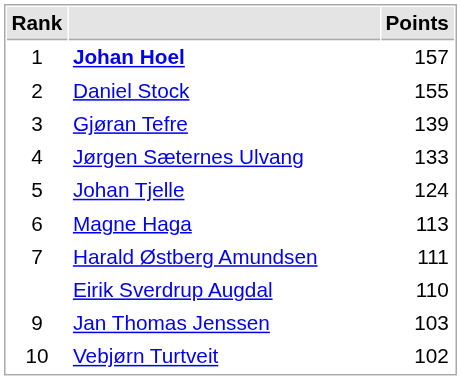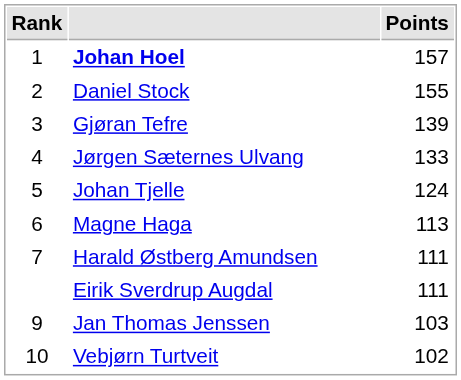Eirik Sverdrup Augdal | Points: 110 -> 111
